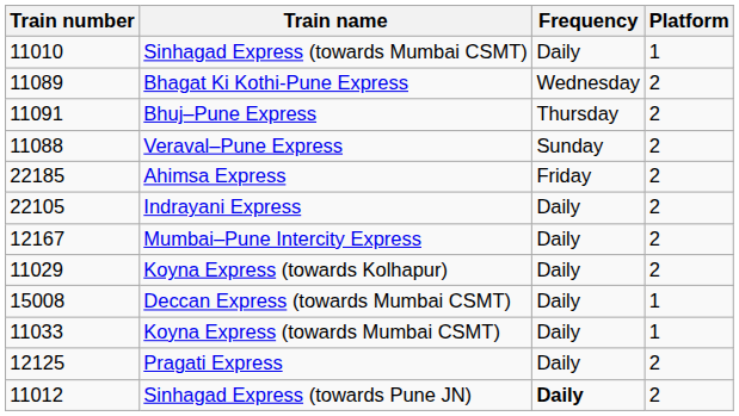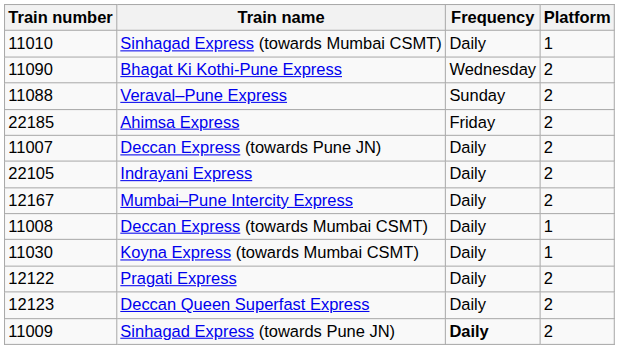Bhagat Ki Kothi-Pune Express | Train number: 11089 -> 11090
- row: 11091 | Bhuj–Pune Express | Thursday | 2
+ row: 11007 | Deccan Express (towards Pune JN) | Daily | 2
- row: 11029 | Koyna Express (towards Kolhapur) | Daily | 2
Deccan Express (towards Mumbai CSMT) | Train number: 15008 -> 11008
Koyna Express (towards Mumbai CSMT) | Train number: 11033 -> 11030
Pragati Express | Train number: 12125 -> 12122
+ row: 12123 | Deccan Queen Superfast Express | Daily | 2
Sinhagad Express (towards Pune JN) | Train number: 11012 -> 11009
